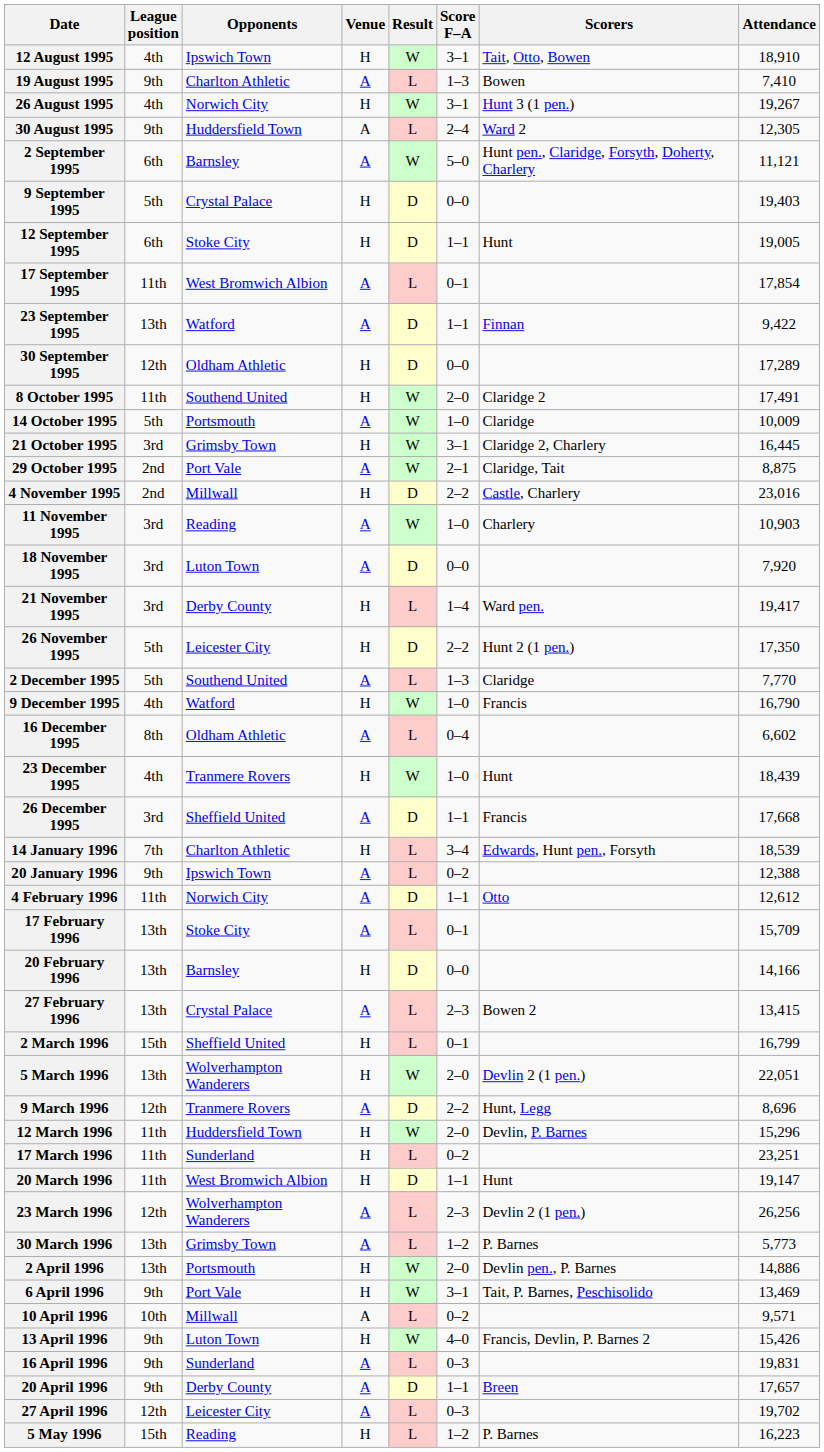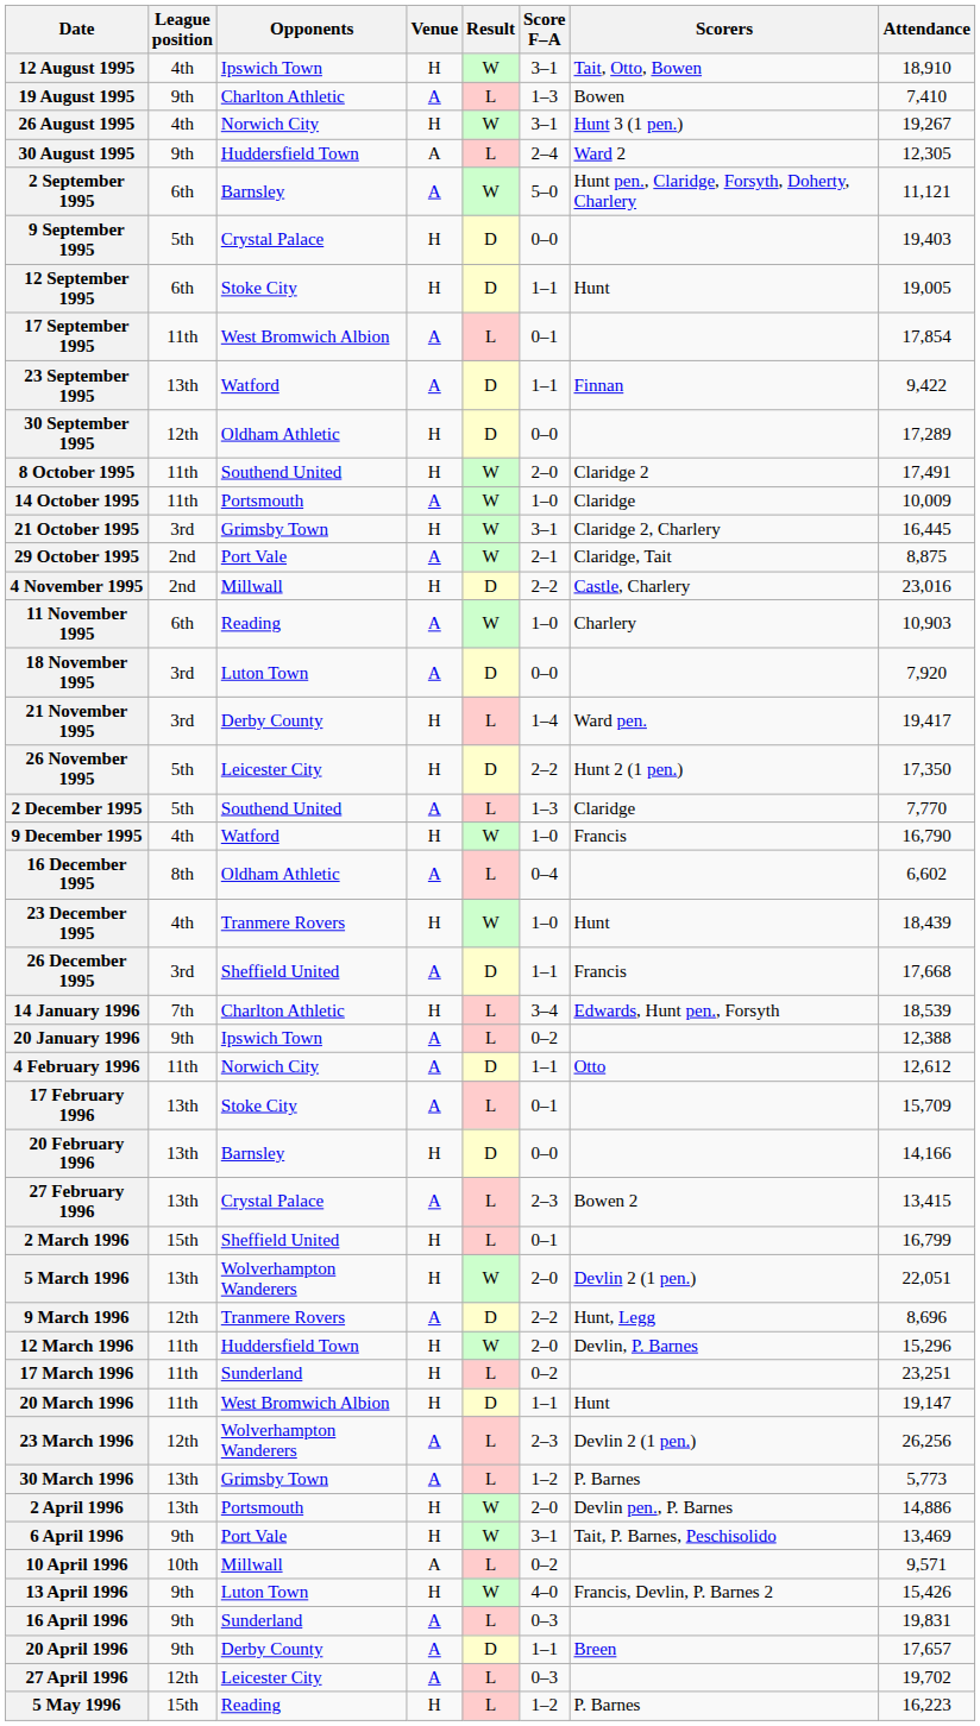14 October 1995 | League position: 5th -> 11th
11 November 1995 | League position: 3rd -> 6th
